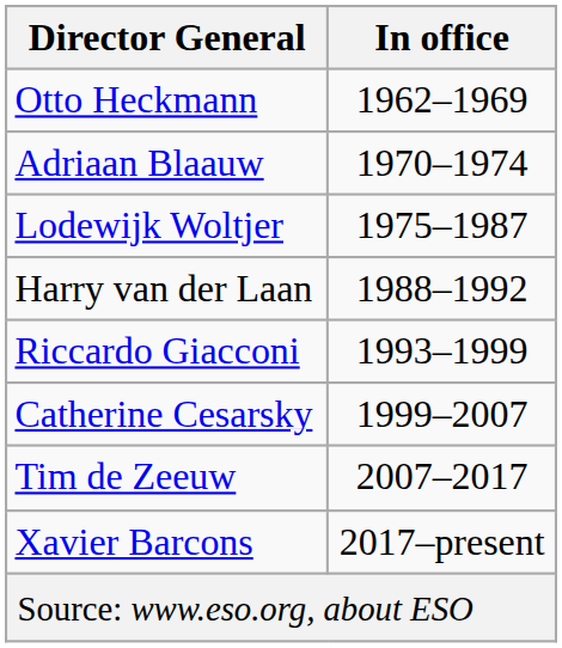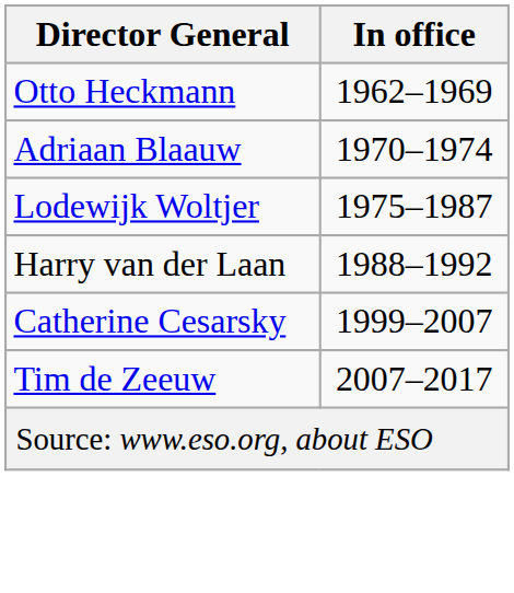- row: Riccardo Giacconi | 1993–1999
- row: Xavier Barcons | 2017–present
